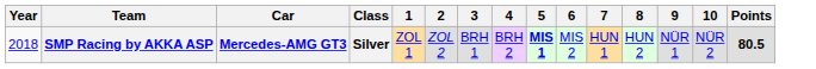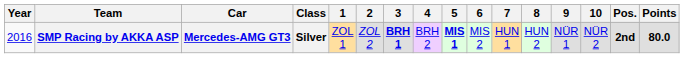+ column: Pos. | 2nd
SMP Racing by AKKA ASP | Year: 2018 -> 2016
SMP Racing by AKKA ASP | 3: normal -> bold
SMP Racing by AKKA ASP | Points: 80.5 -> 80.0
